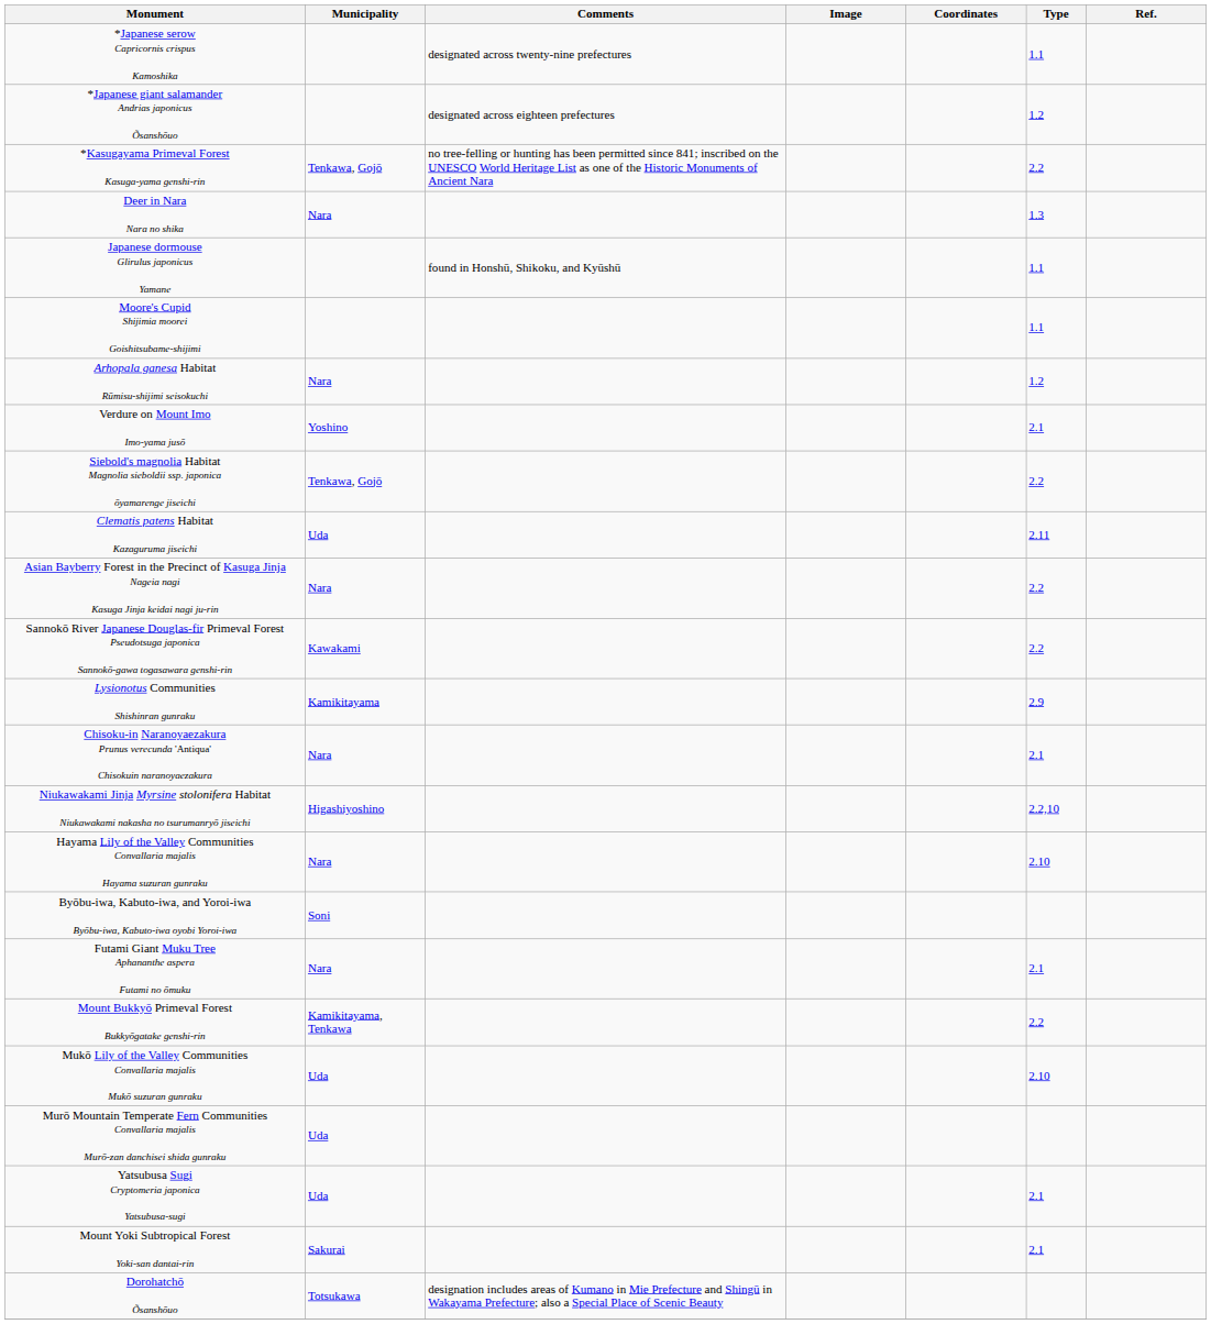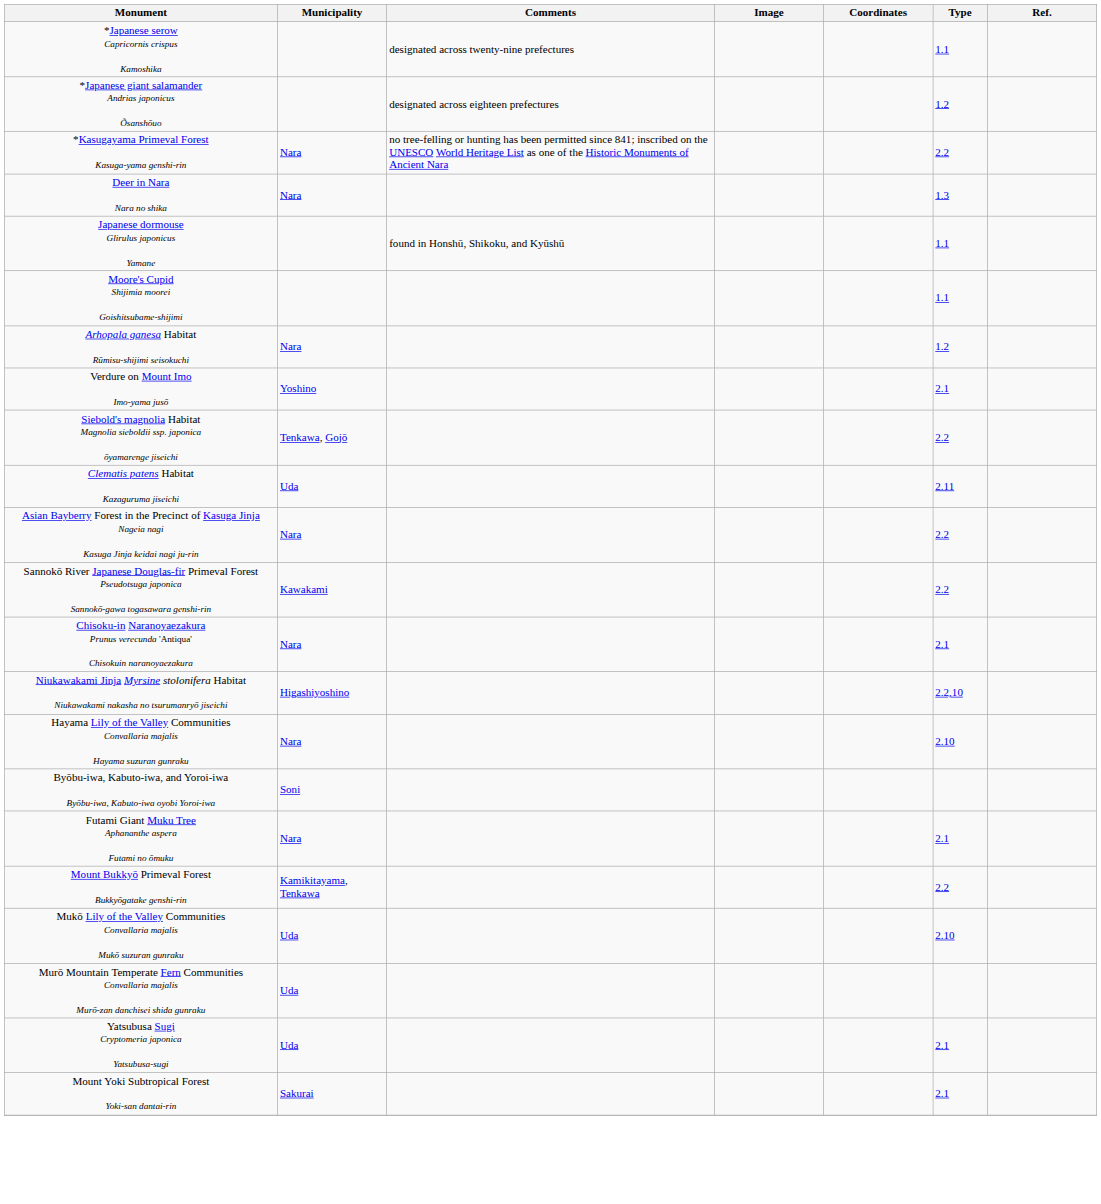*Kasugayama Primeval Forest Kasuga-yama genshi-rin | Municipality: Tenkawa, Gojō -> Nara
- row: Lysionotus Communities Shishinran gunraku | Kamikitayama | 2.9
- row: Dorohatchō Õsanshōuo | Totsukawa | designation includes areas of Kumano in Mie Prefecture and Shingū in Wakayama Prefecture; also a Special Place of Scenic Beauty
